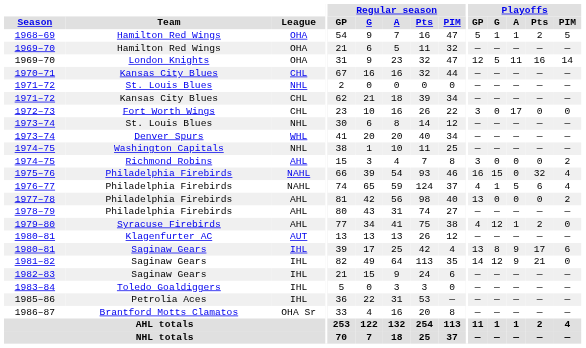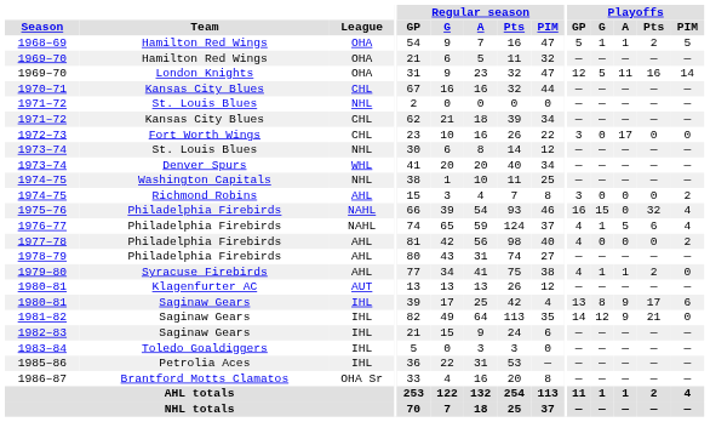1977–78 | Playoffs / GP: 13 -> 4
1979–80 | Playoffs / G: 12 -> 1
